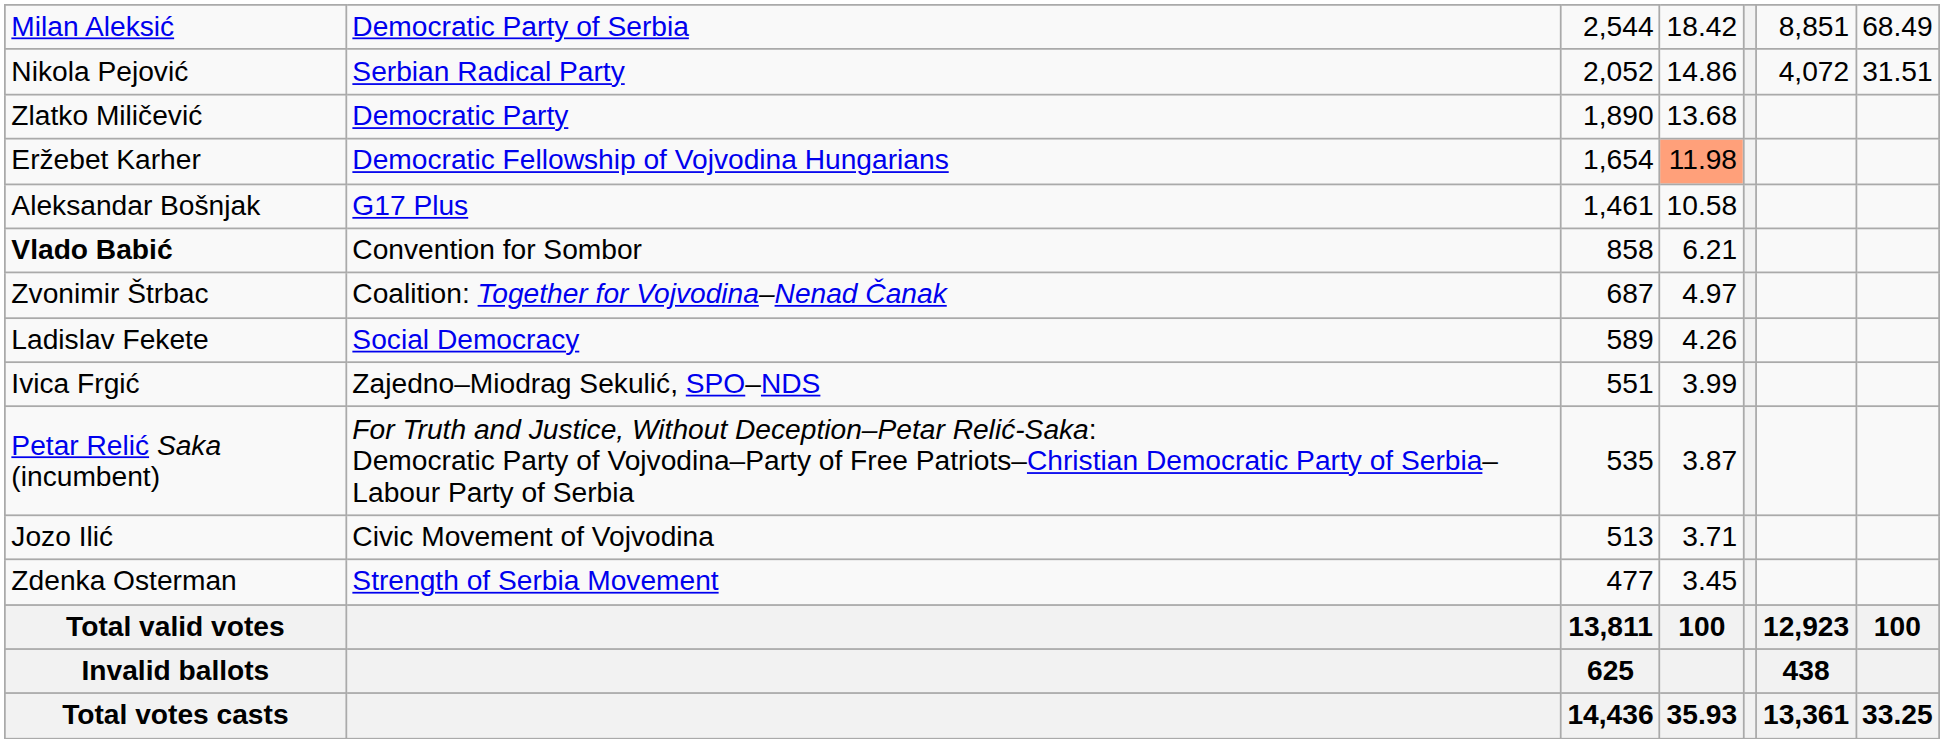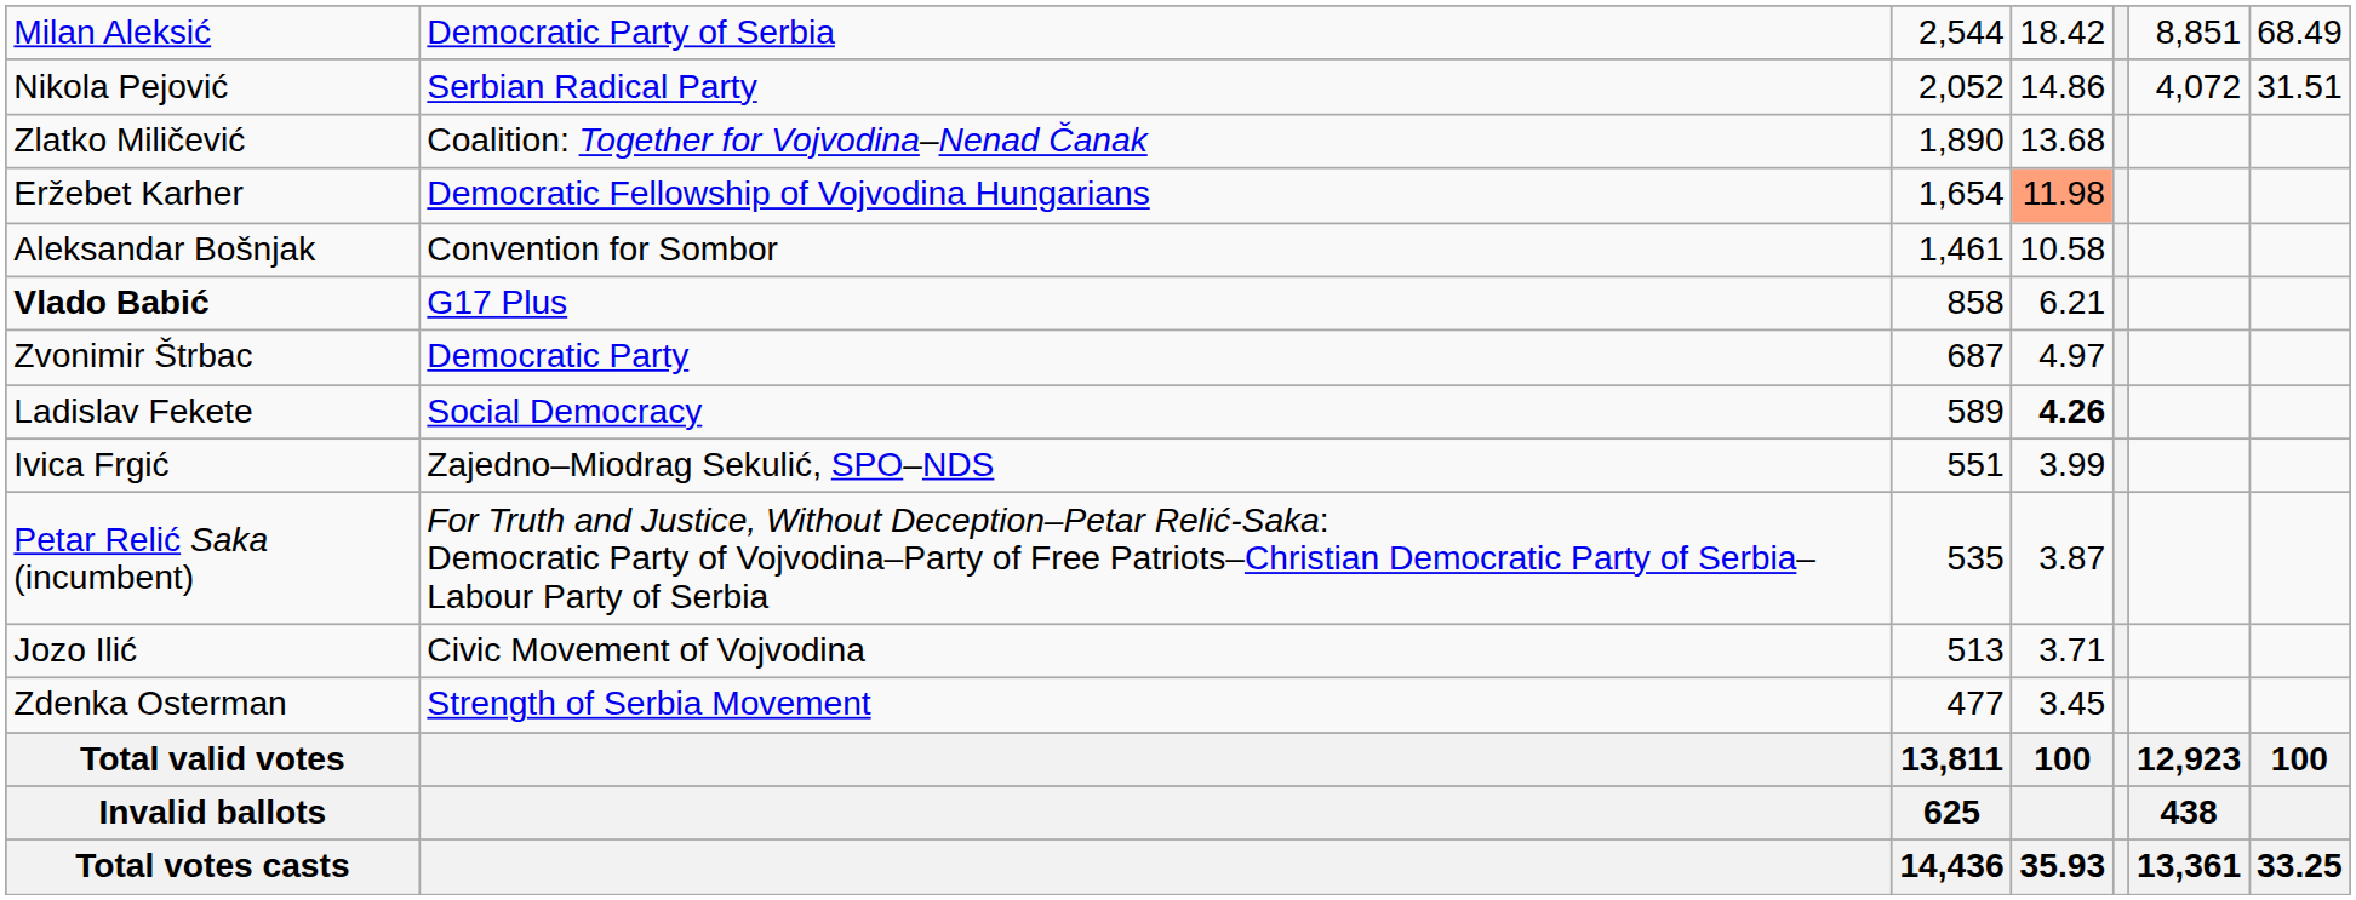Zlatko Miličević | column 2: Democratic Party -> Coalition: Together for Vojvodina–Nenad Čanak
Aleksandar Bošnjak | column 2: G17 Plus -> Convention for Sombor
Vlado Babić | column 2: Convention for Sombor -> G17 Plus
Zvonimir Štrbac | column 2: Coalition: Together for Vojvodina–Nenad Čanak -> Democratic Party
Ladislav Fekete | column 4: normal -> bold
